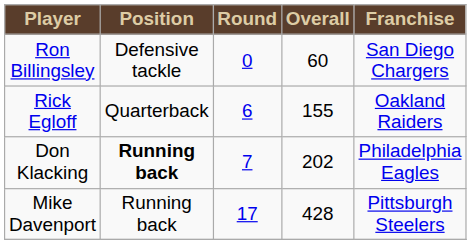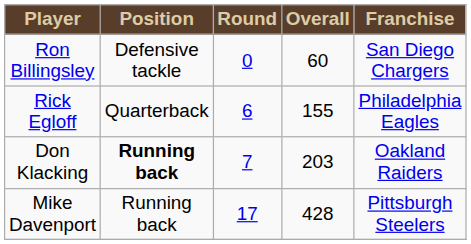Rick Egloff | Franchise: Oakland Raiders -> Philadelphia Eagles
Don Klacking | Overall: 202 -> 203
Don Klacking | Franchise: Philadelphia Eagles -> Oakland Raiders
